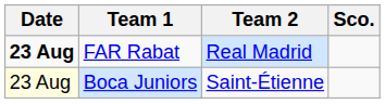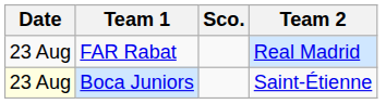columns swapped: Sco. <-> Team 2
FAR Rabat | Date: bold -> normal
